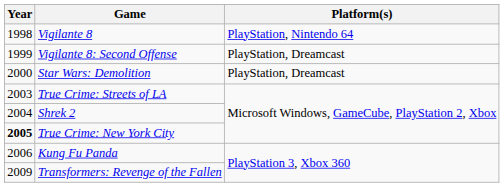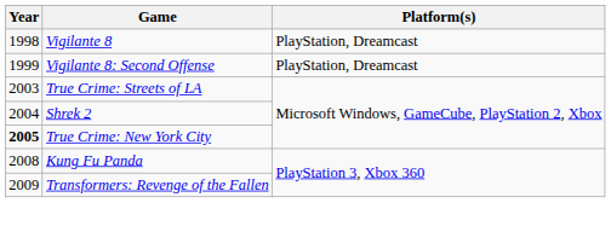Vigilante 8 | Platform(s): PlayStation, Nintendo 64 -> PlayStation, Dreamcast
- row: 2000 | Star Wars: Demolition | PlayStation, Dreamcast
Kung Fu Panda | Year: 2006 -> 2008
